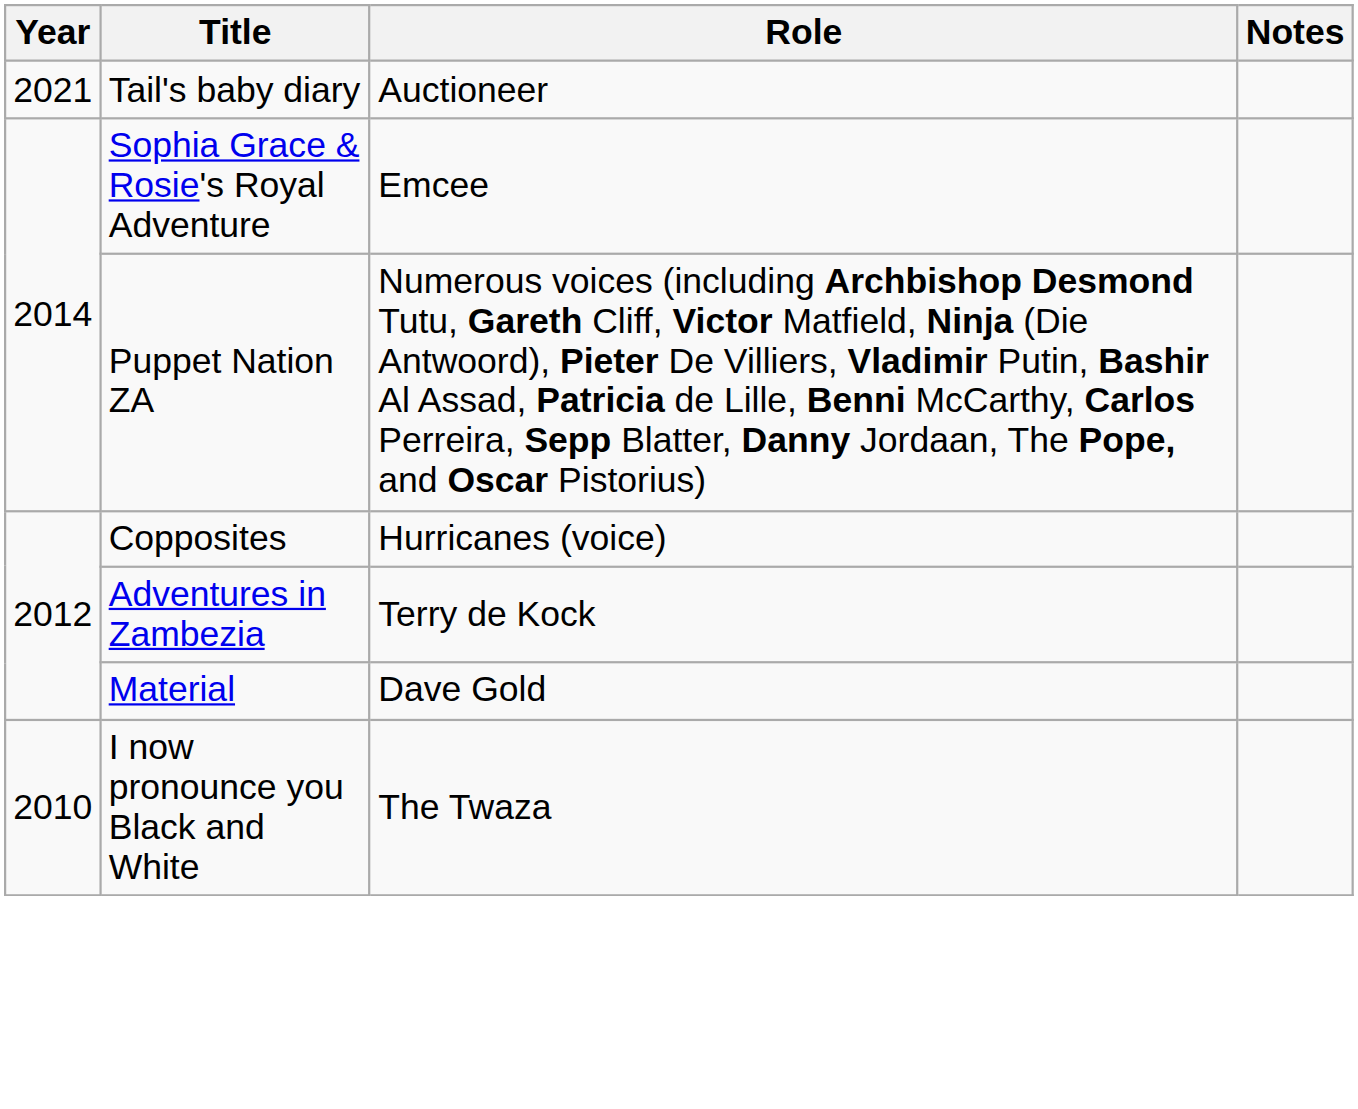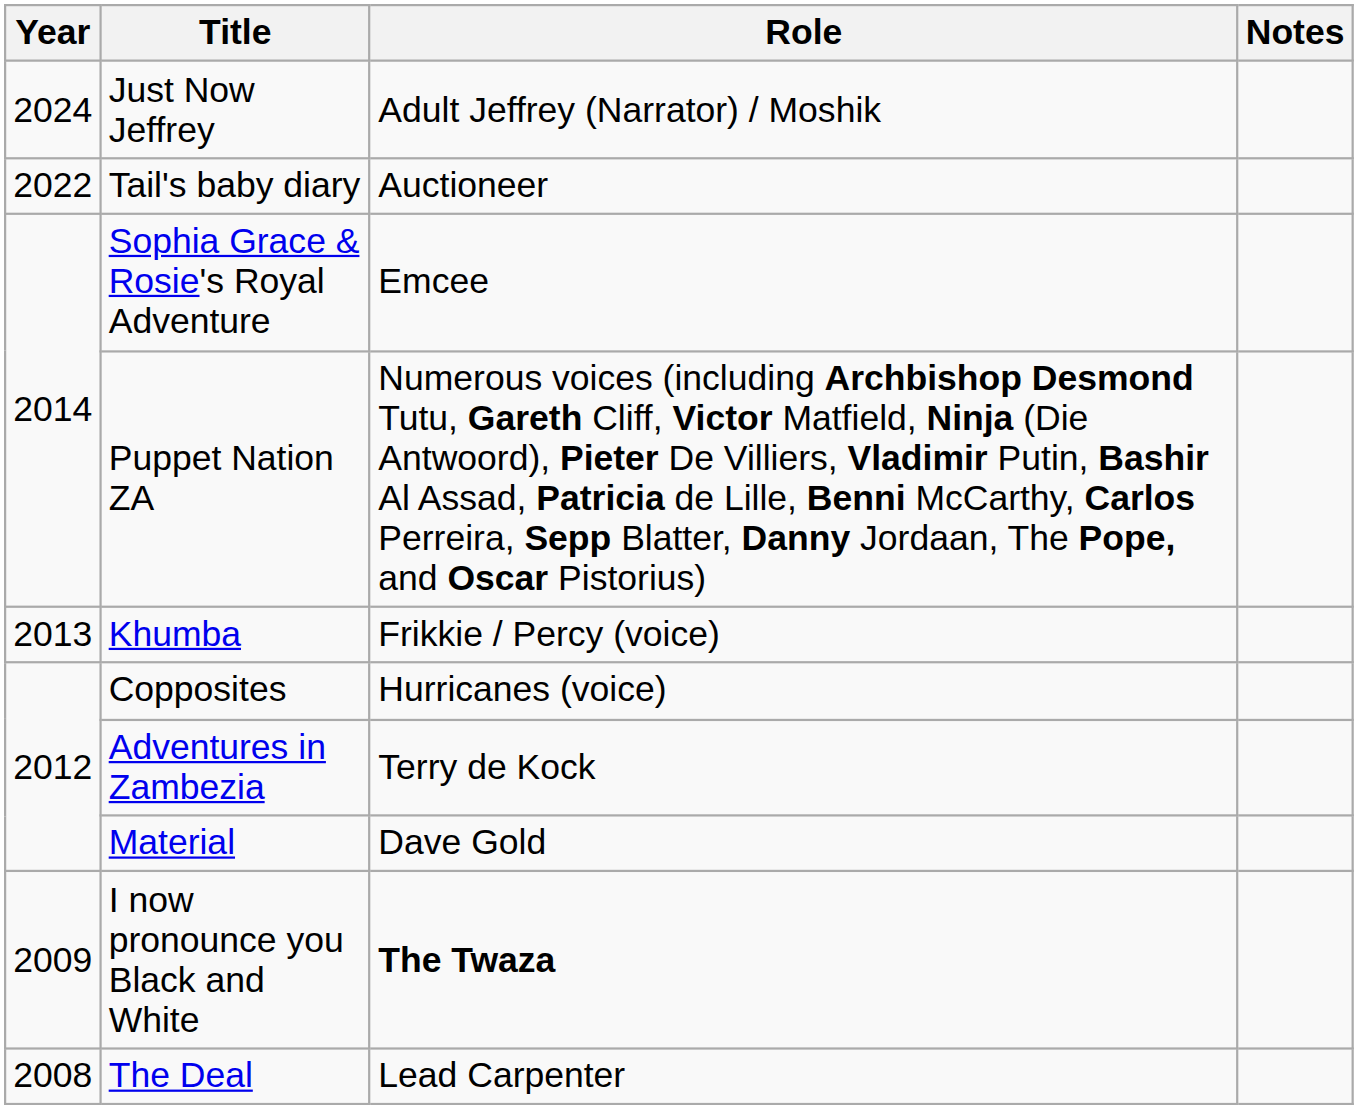+ row: 2024 | Just Now Jeffrey | Adult Jeffrey (Narrator) / Moshik
Tail's baby diary | Year: 2021 -> 2022
+ row: 2013 | Khumba | Frikkie / Percy (voice)
I now pronounce you Black and White | Year: 2010 -> 2009
I now pronounce you Black and White | Role: normal -> bold
+ row: 2008 | The Deal | Lead Carpenter
